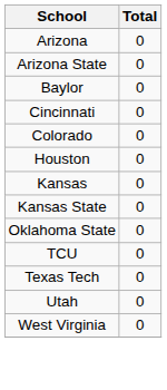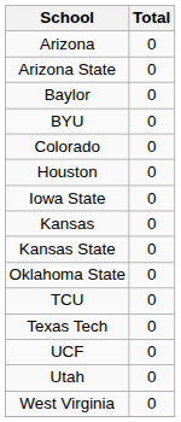+ row: BYU | 0
- row: Cincinnati | 0
+ row: Iowa State | 0
+ row: UCF | 0
